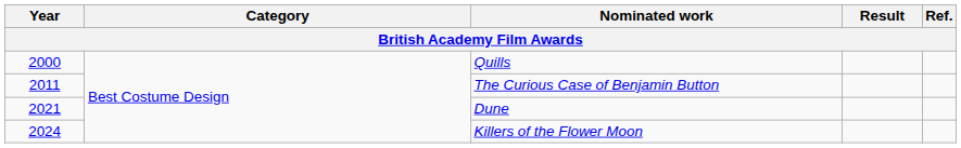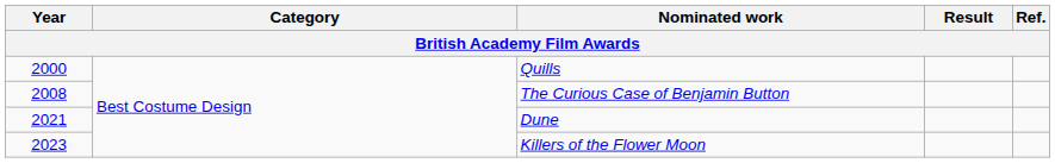The Curious Case of Benjamin Button | Year: 2011 -> 2008
Killers of the Flower Moon | Year: 2024 -> 2023
